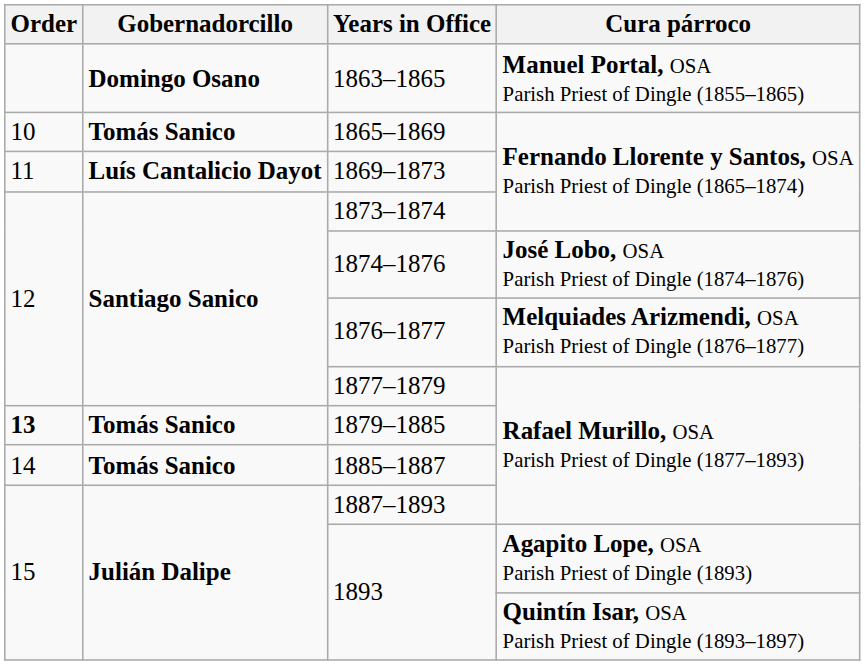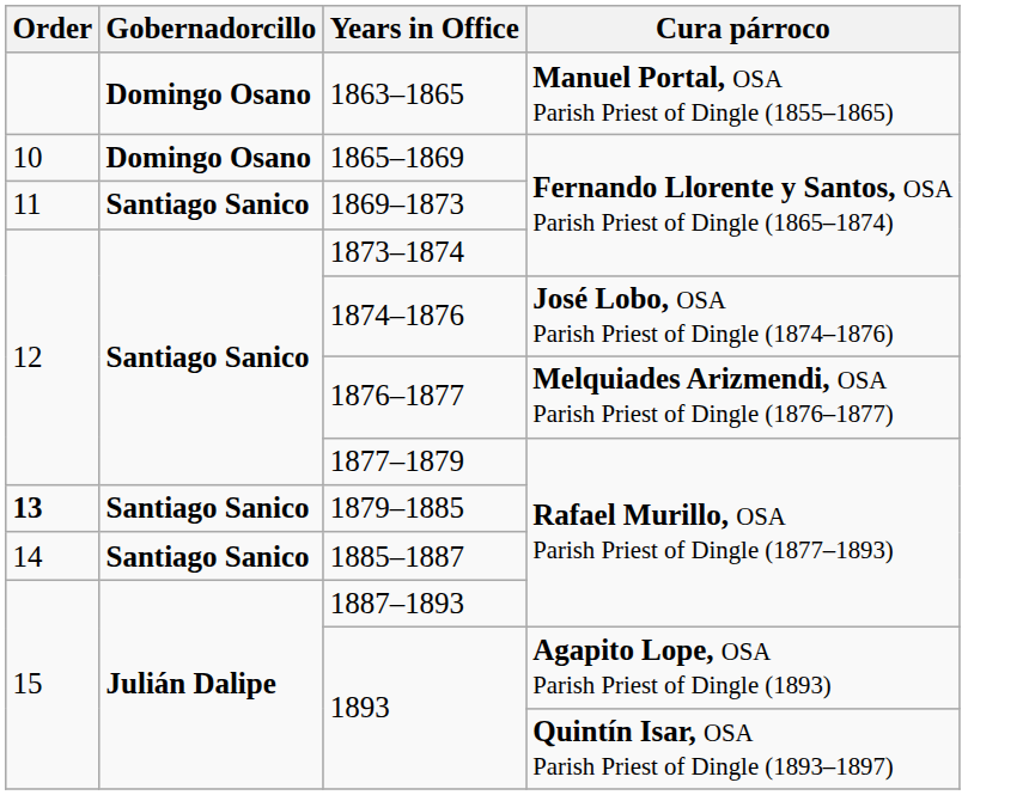1865–1869 | Gobernadorcillo: Tomás Sanico -> Domingo Osano
1869–1873 | Gobernadorcillo: Luís Cantalicio Dayot -> Santiago Sanico
1879–1885 | Gobernadorcillo: Tomás Sanico -> Santiago Sanico
1885–1887 | Gobernadorcillo: Tomás Sanico -> Santiago Sanico
